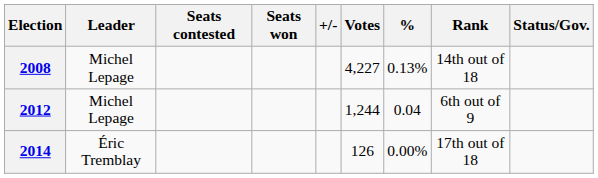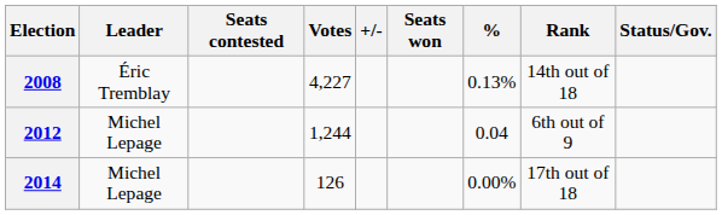columns swapped: Seats won <-> Votes
2008 | Leader: Michel Lepage -> Éric Tremblay
2014 | Leader: Éric Tremblay -> Michel Lepage
